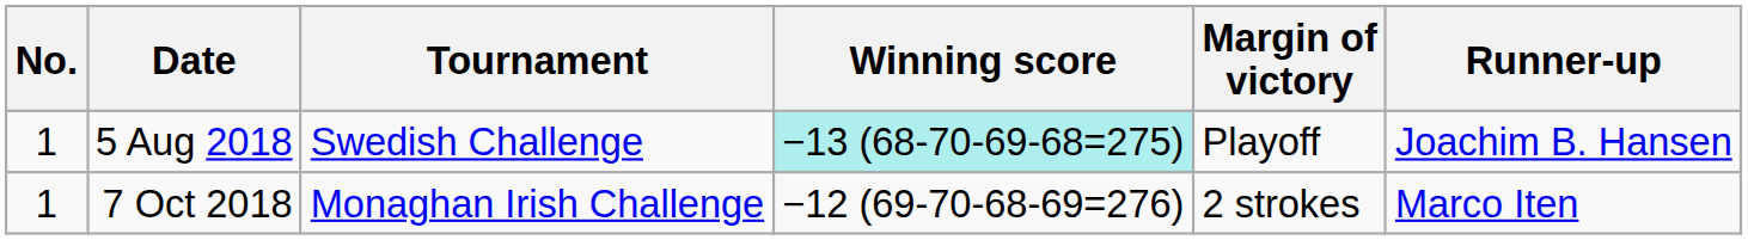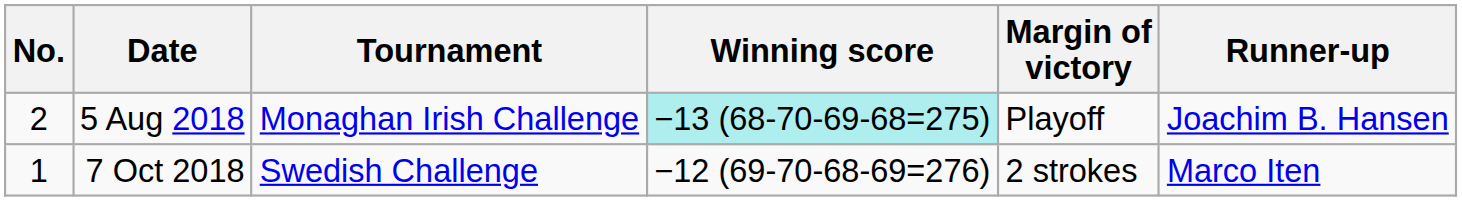5 Aug 2018 | No.: 1 -> 2
5 Aug 2018 | Tournament: Swedish Challenge -> Monaghan Irish Challenge
7 Oct 2018 | Tournament: Monaghan Irish Challenge -> Swedish Challenge
